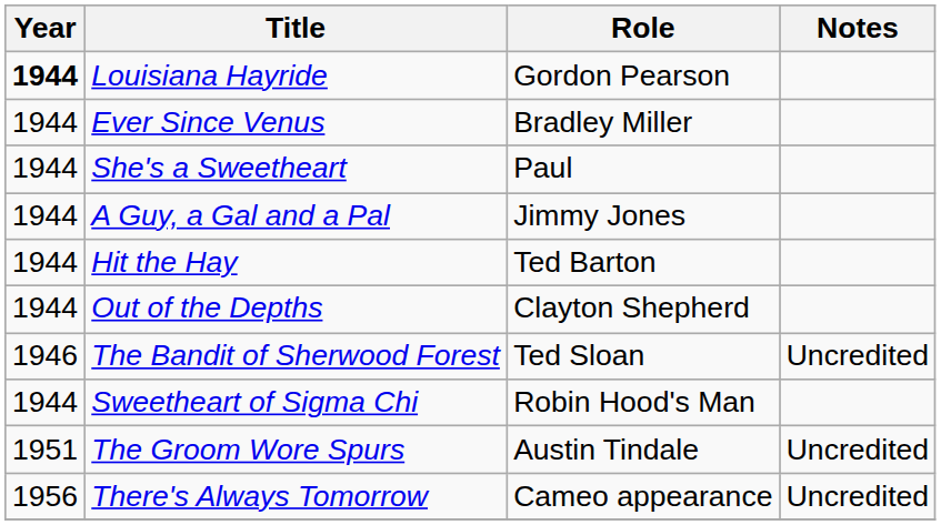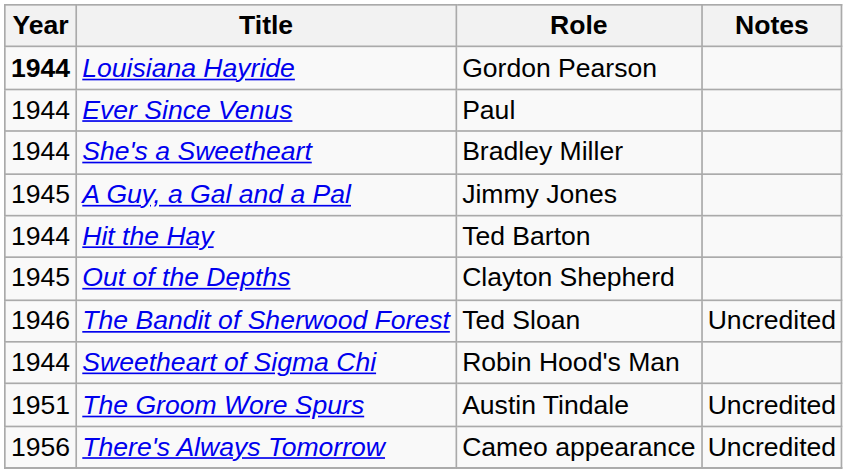Ever Since Venus | Role: Bradley Miller -> Paul
She's a Sweetheart | Role: Paul -> Bradley Miller
A Guy, a Gal and a Pal | Year: 1944 -> 1945
Out of the Depths | Year: 1944 -> 1945
